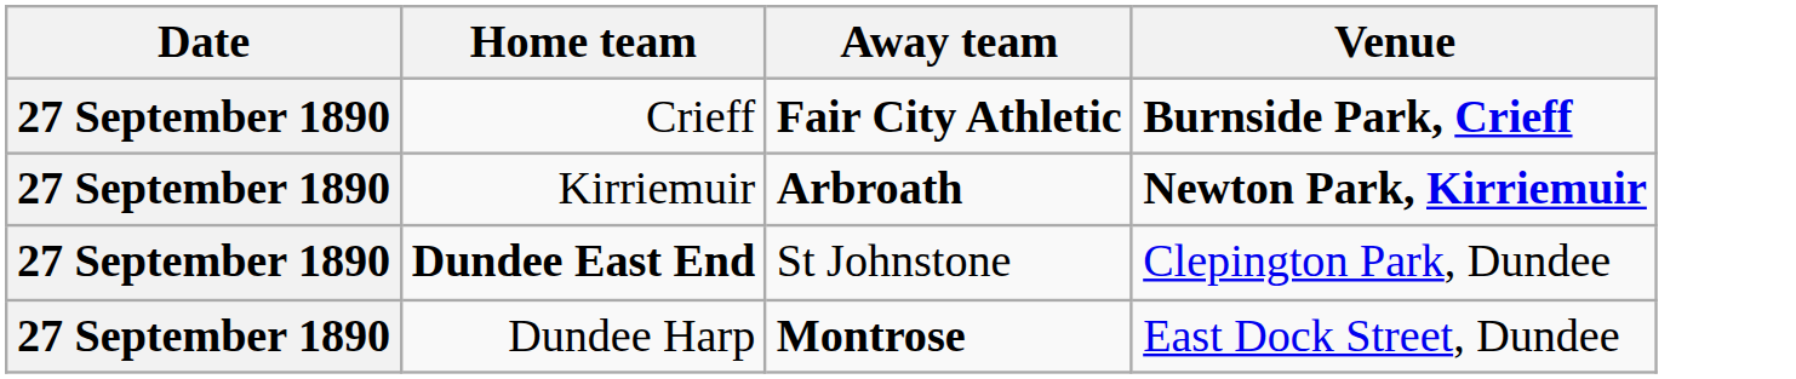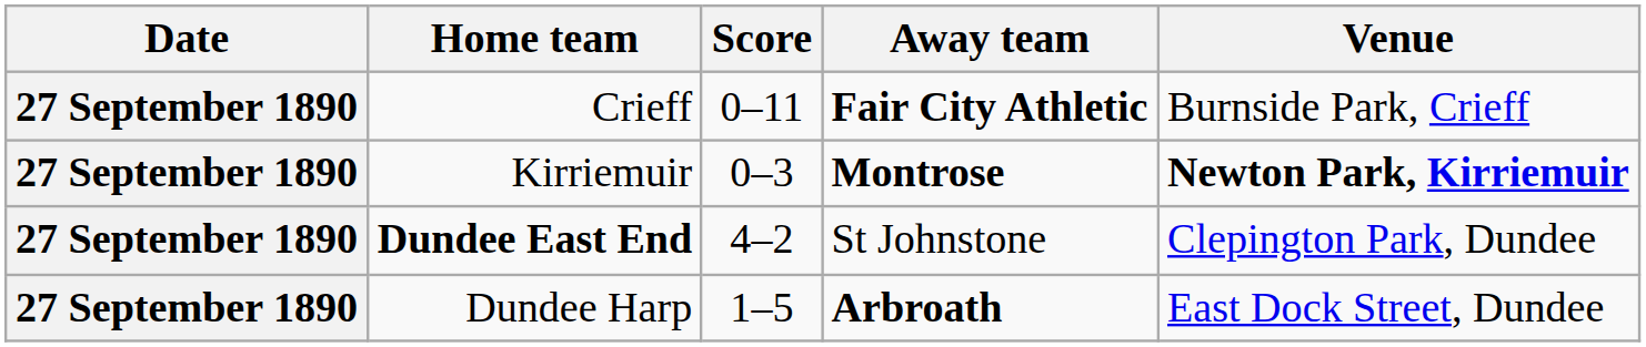+ column: Score | 0–11 | 0–3 | 4–2 | 1–5
Crieff | Venue: bold -> normal
Kirriemuir | Away team: Arbroath -> Montrose
Dundee Harp | Away team: Montrose -> Arbroath
